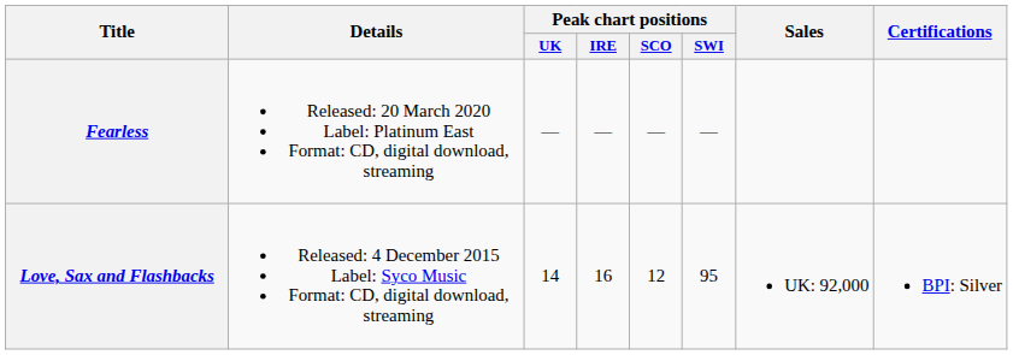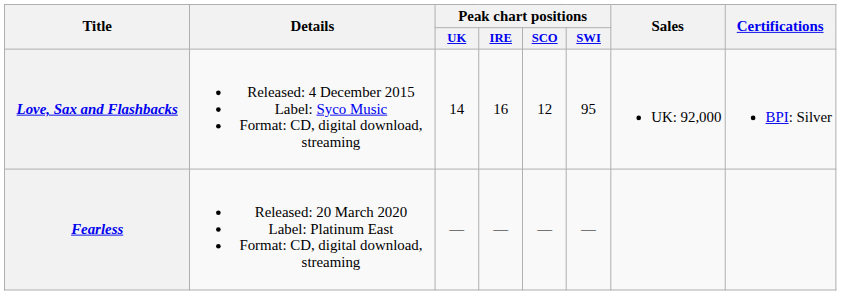rows swapped: Love, Sax and Flashbacks <-> Fearless
